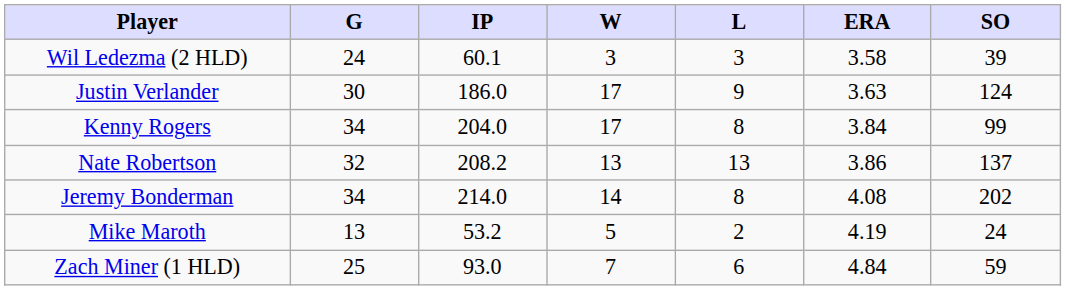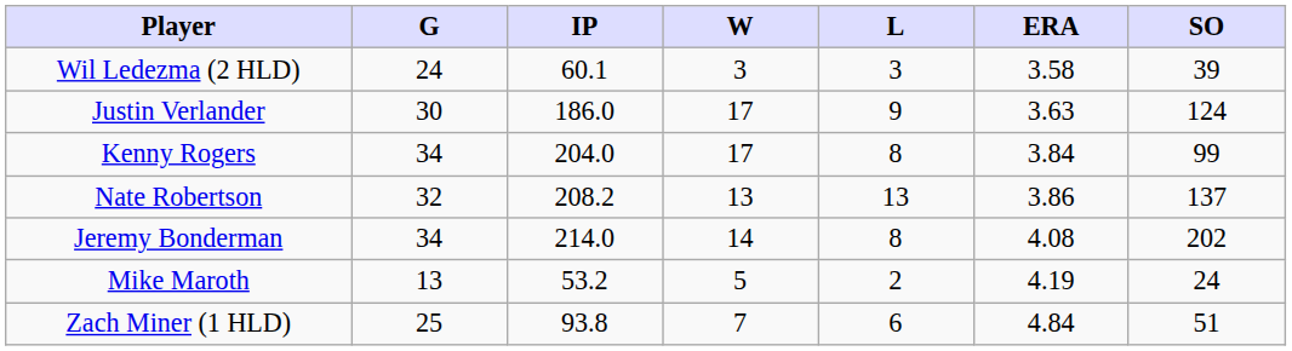Zach Miner (1 HLD) | IP: 93.0 -> 93.8
Zach Miner (1 HLD) | SO: 59 -> 51
